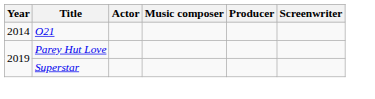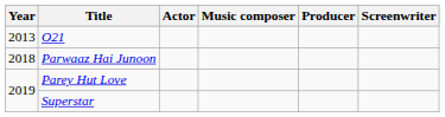O21 | Year: 2014 -> 2013
+ row: 2018 | Parwaaz Hai Junoon
